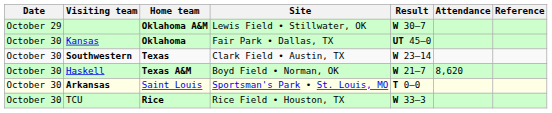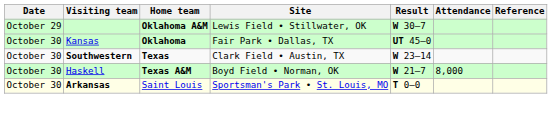Haskell | Attendance: 8,620 -> 8,000
- row: October 30 | TCU | Rice | Rice Field • Houston, TX | W 33–3
